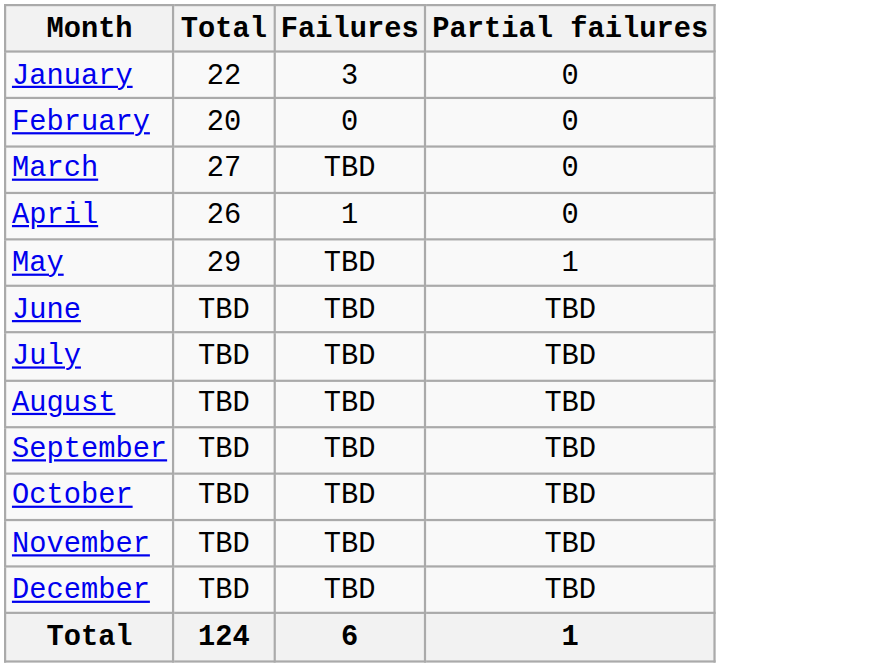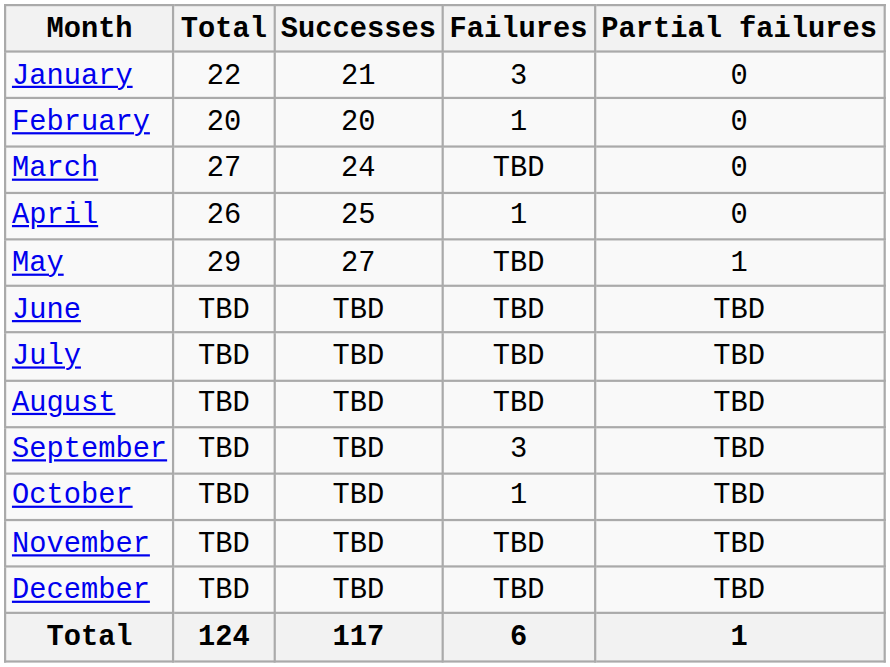+ column: Successes | 21 | 20 | 24 | 25 | 27 | TBD | TBD | TBD | TBD | TBD | TBD | TBD | 117
February | Failures: 0 -> 1
September | Failures: TBD -> 3
October | Failures: TBD -> 1
